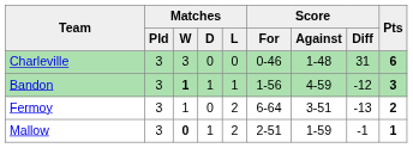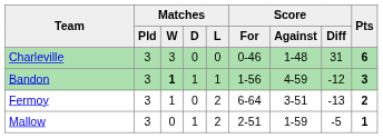Mallow | Matches / W: bold -> normal
Mallow | Score / Diff: -1 -> -5
